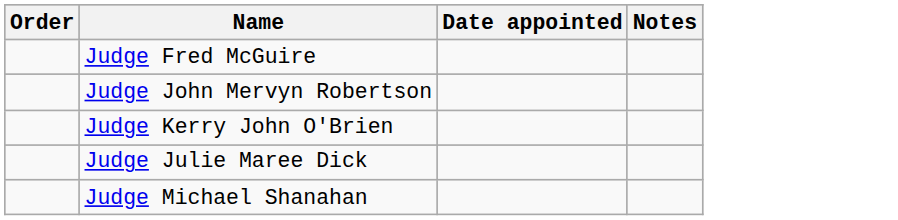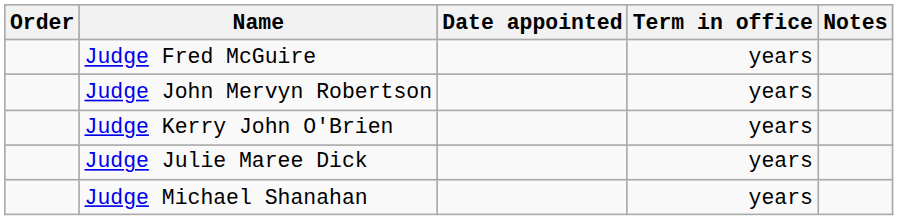+ column: Term in office | years | years | years | years | years
